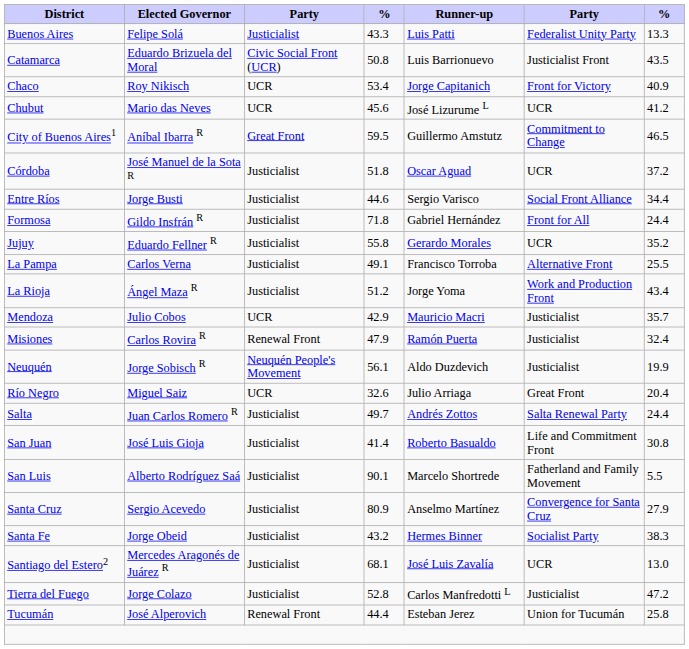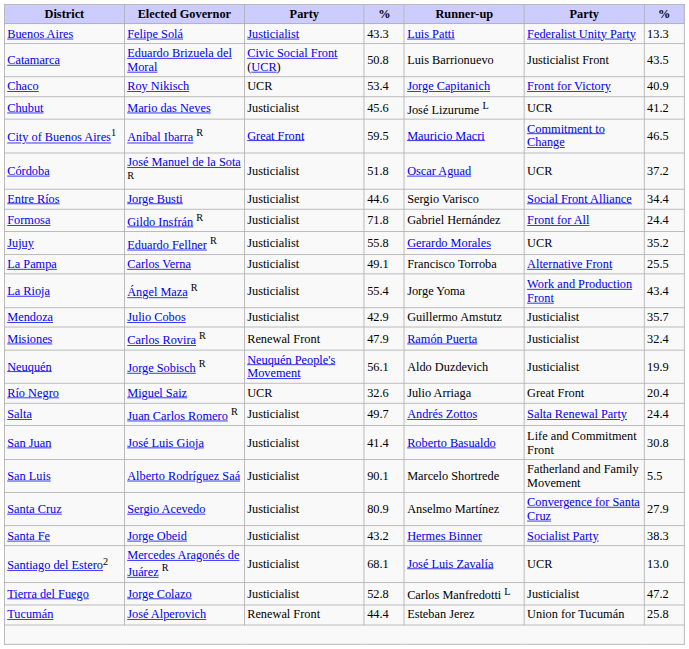Chubut | column 3: UCR -> Justicialist
City of Buenos Aires1 | Runner-up: Guillermo Amstutz -> Mauricio Macri
La Rioja | column 4: 51.2 -> 55.4
Mendoza | column 3: UCR -> Justicialist
Mendoza | Runner-up: Mauricio Macri -> Guillermo Amstutz
